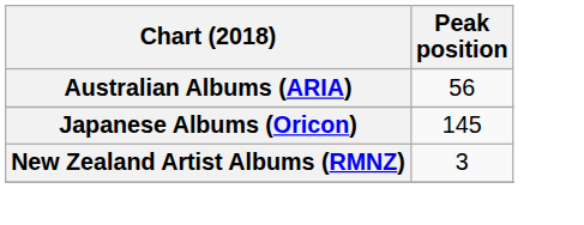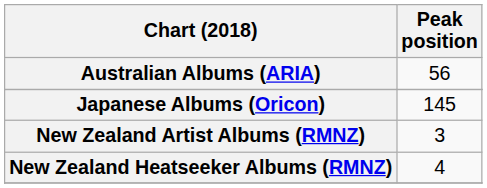+ row: New Zealand Heatseeker Albums (RMNZ) | 4
